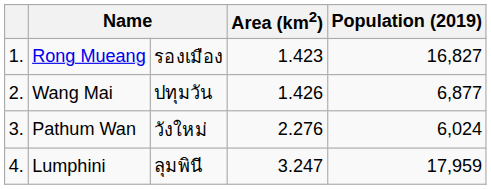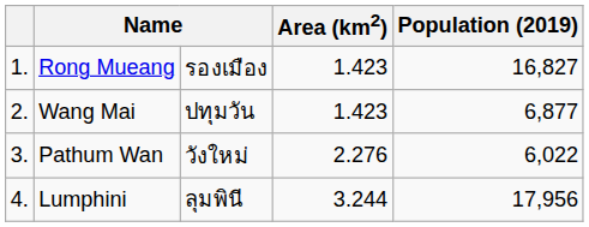Wang Mai | Area (km2): 1.426 -> 1.423
Pathum Wan | Population (2019): 6,024 -> 6,022
Lumphini | Area (km2): 3.247 -> 3.244
Lumphini | Population (2019): 17,959 -> 17,956
